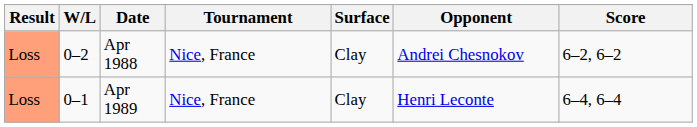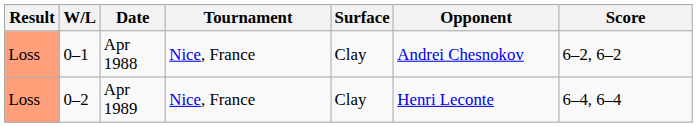Apr 1988 | W/L: 0–2 -> 0–1
Apr 1989 | W/L: 0–1 -> 0–2
